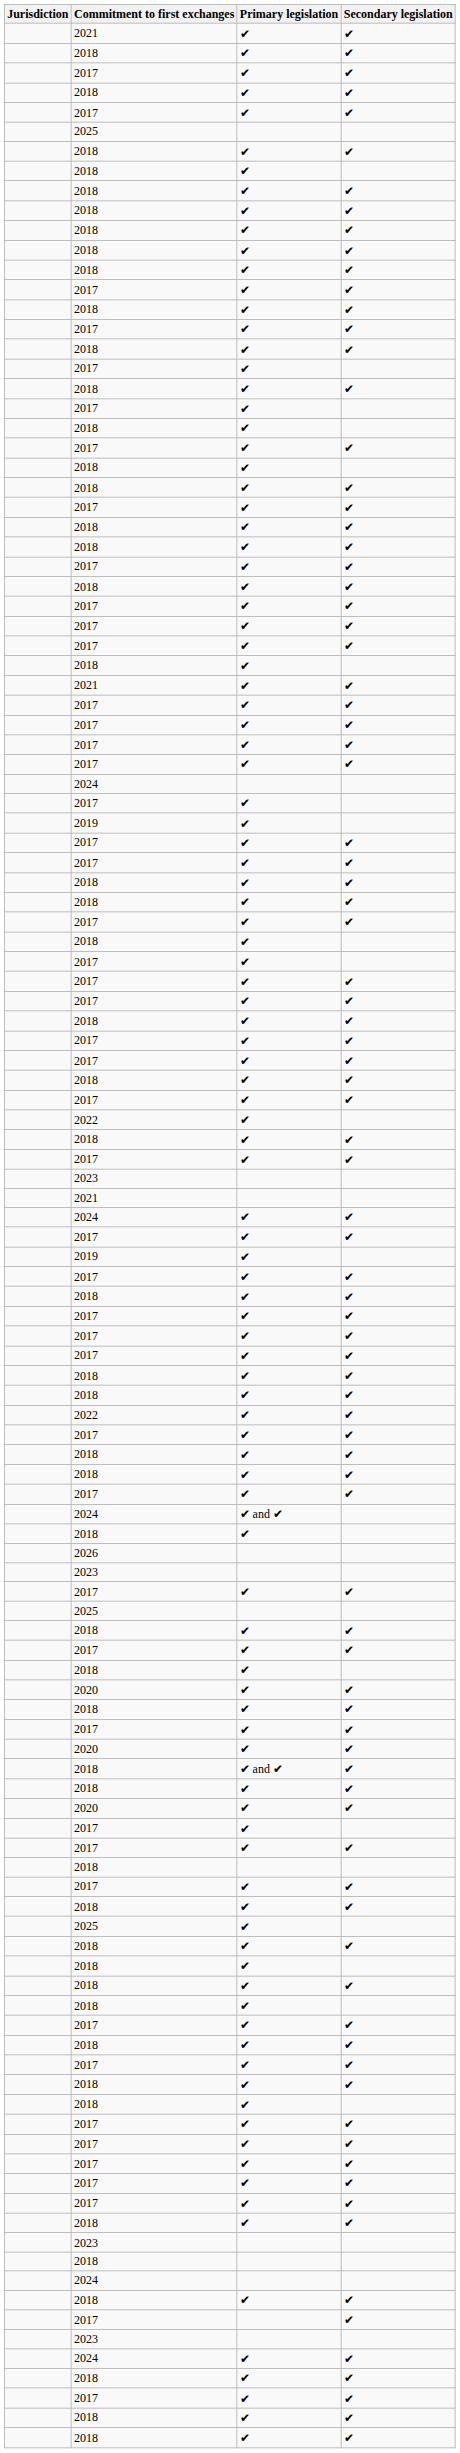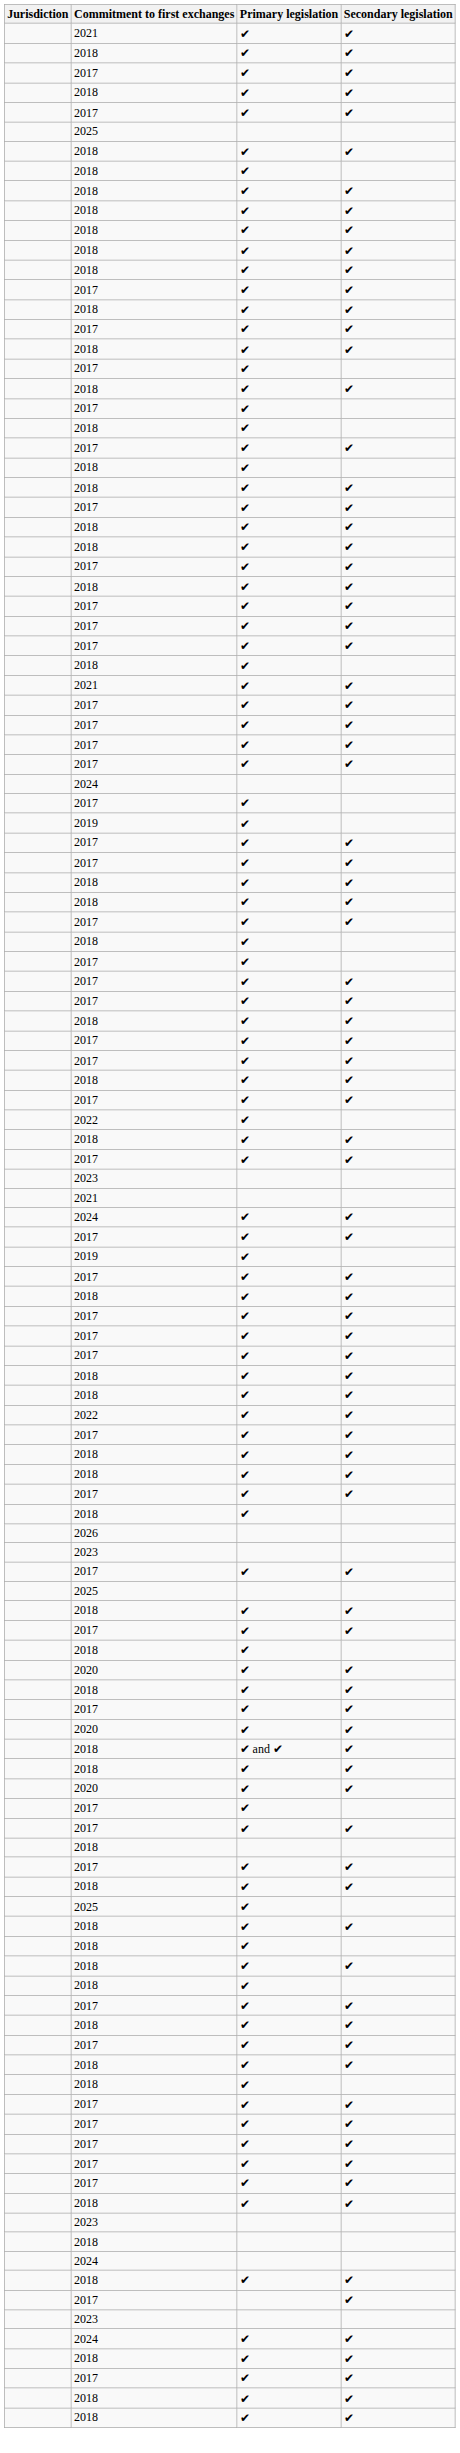- row: 2024 | ✔ and ✔
